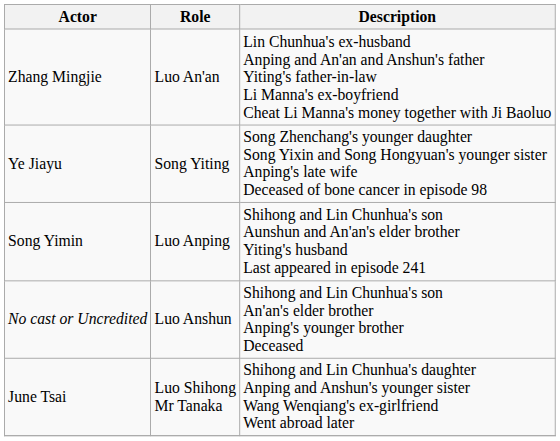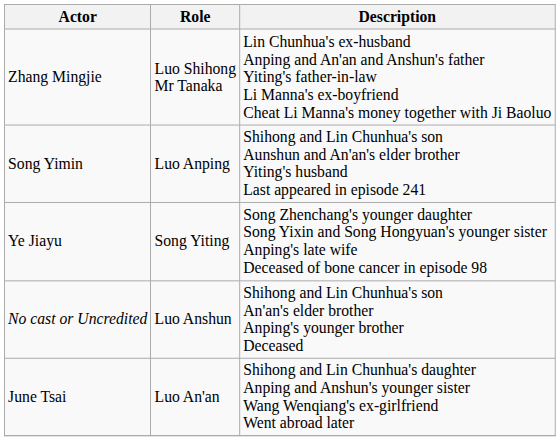Zhang Mingjie | Role: Luo An'an -> Luo Shihong Mr Tanaka
rows swapped: Song Yimin <-> Ye Jiayu
June Tsai | Role: Luo Shihong Mr Tanaka -> Luo An'an
